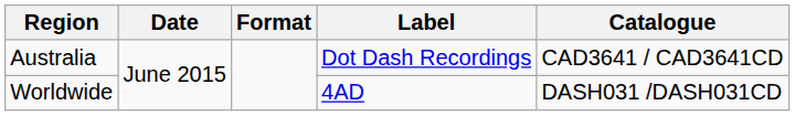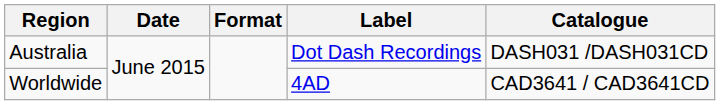Australia | Catalogue: CAD3641 / CAD3641CD -> DASH031 /DASH031CD
Worldwide | Catalogue: DASH031 /DASH031CD -> CAD3641 / CAD3641CD
